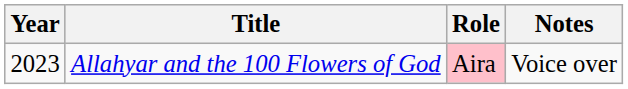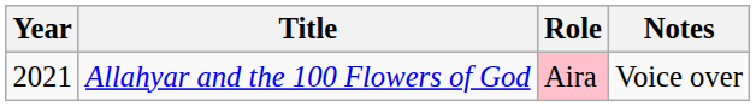Allahyar and the 100 Flowers of God | Year: 2023 -> 2021
